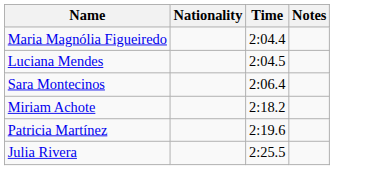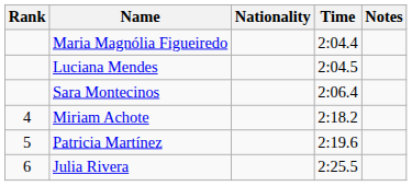+ column: Rank | 4 | 5 | 6
